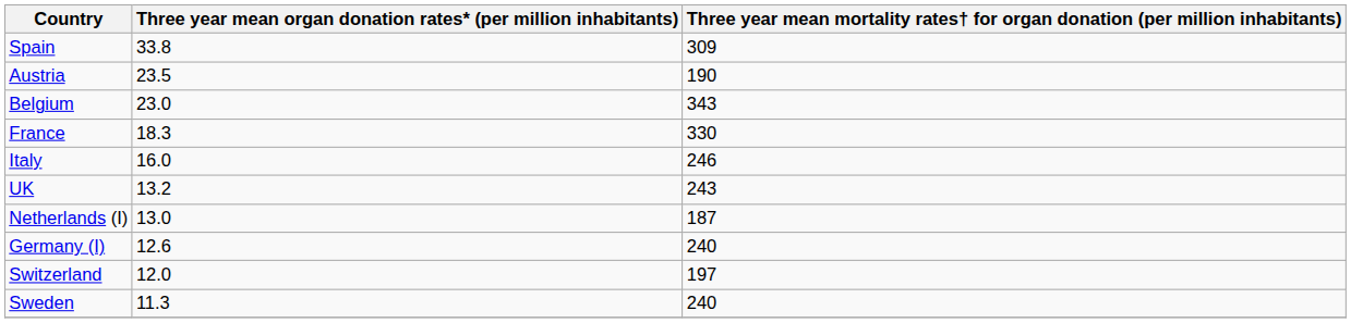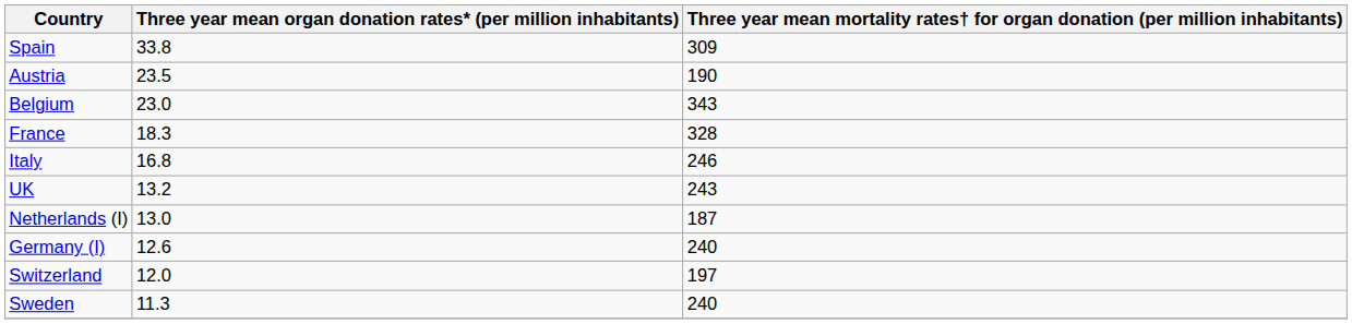France | column 3: 330 -> 328
Italy | column 2: 16.0 -> 16.8
